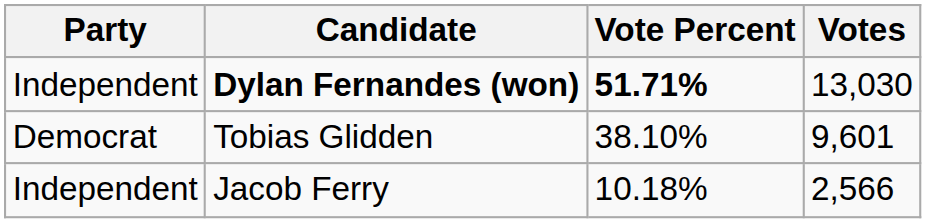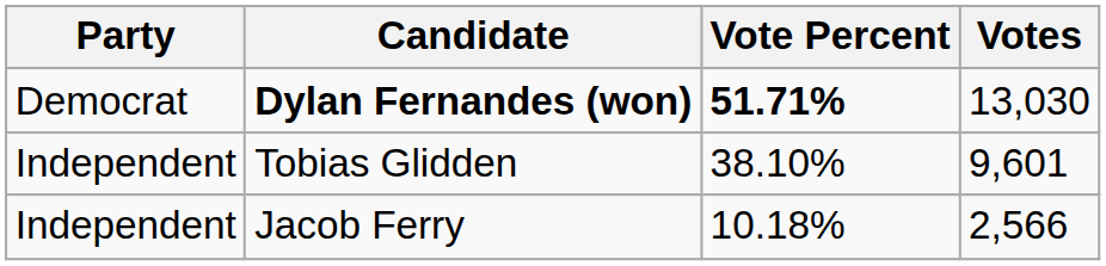Dylan Fernandes (won) | Party: Independent -> Democrat
Tobias Glidden | Party: Democrat -> Independent
